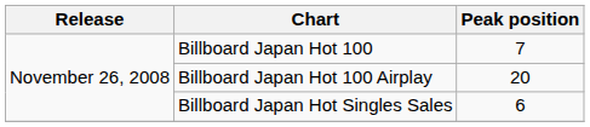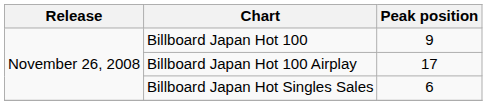Billboard Japan Hot 100 | Peak position: 7 -> 9
Billboard Japan Hot 100 Airplay | Peak position: 20 -> 17
